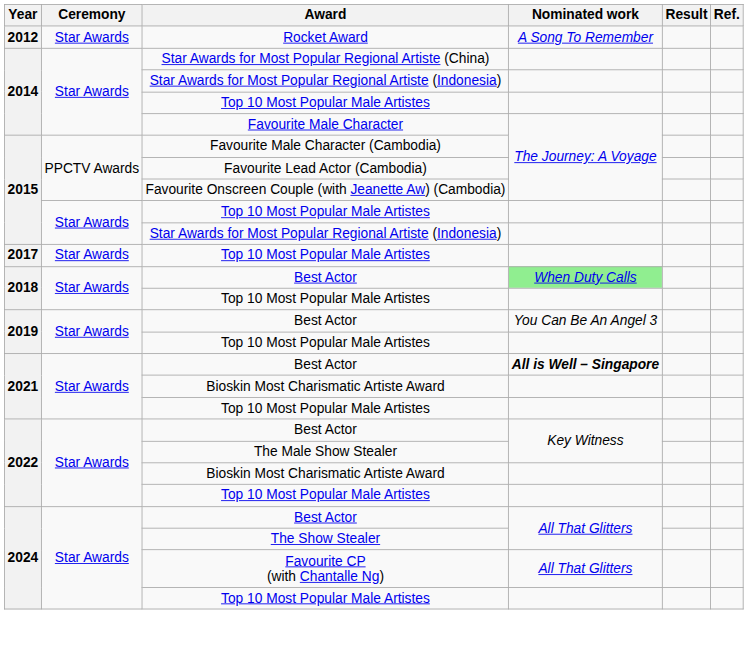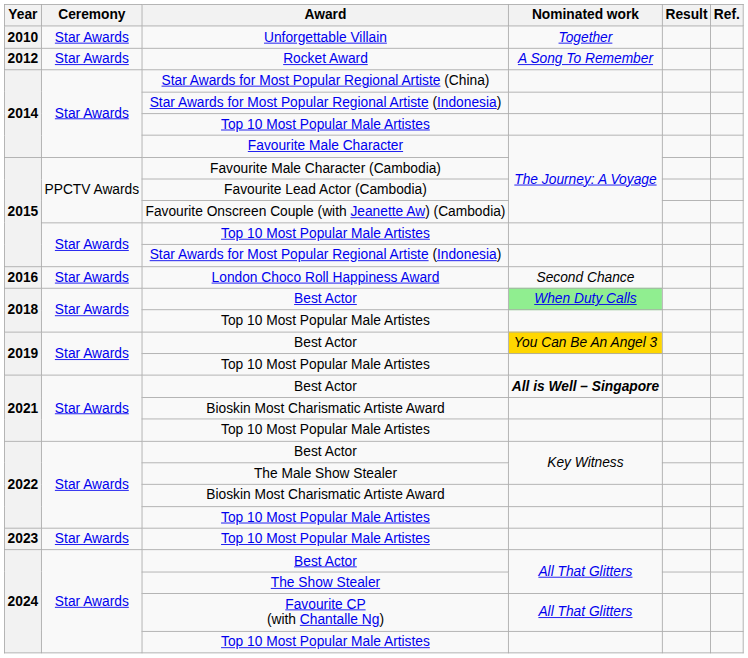+ row: 2010 | Star Awards | Unforgettable Villain | Together
+ row: 2016 | Star Awards | London Choco Roll Happiness Award | Second Chance
- row: 2017 | Star Awards | Top 10 Most Popular Male Artistes
2019 / Best Actor | Nominated work: no background -> gold background
+ row: 2023 | Star Awards | Top 10 Most Popular Male Artistes
